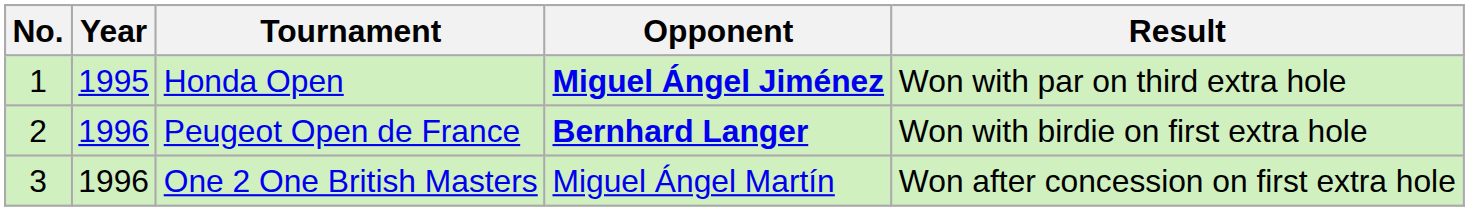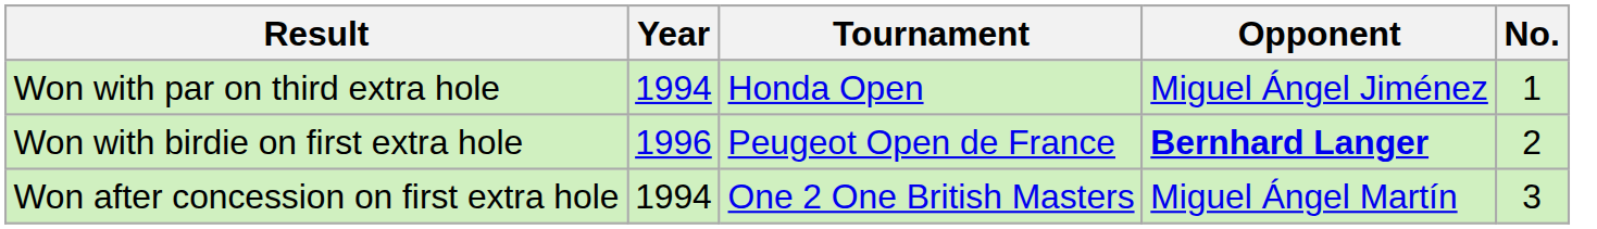columns swapped: No. <-> Result
Honda Open | Year: 1995 -> 1994
Honda Open | Opponent: bold -> normal
One 2 One British Masters | Year: 1996 -> 1994
